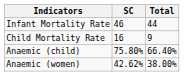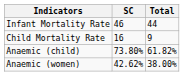Anaemic (child) | SC: 75.80% -> 73.80%
Anaemic (child) | Total: 66.40% -> 61.82%
